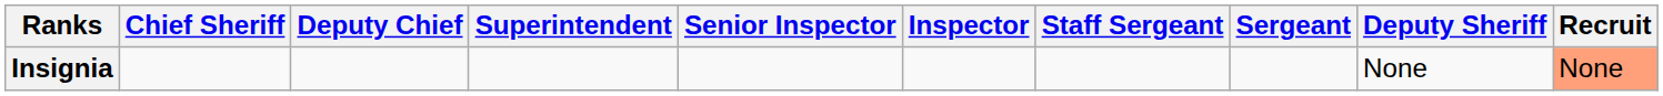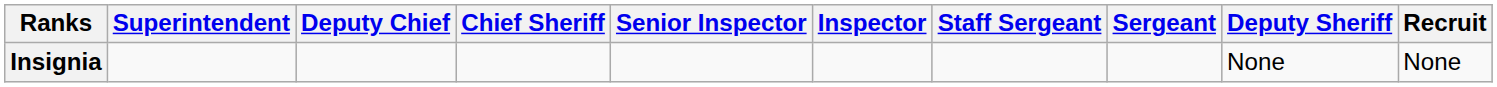columns swapped: Chief Sheriff <-> Superintendent
Insignia | Recruit: lightsalmon background -> no background
